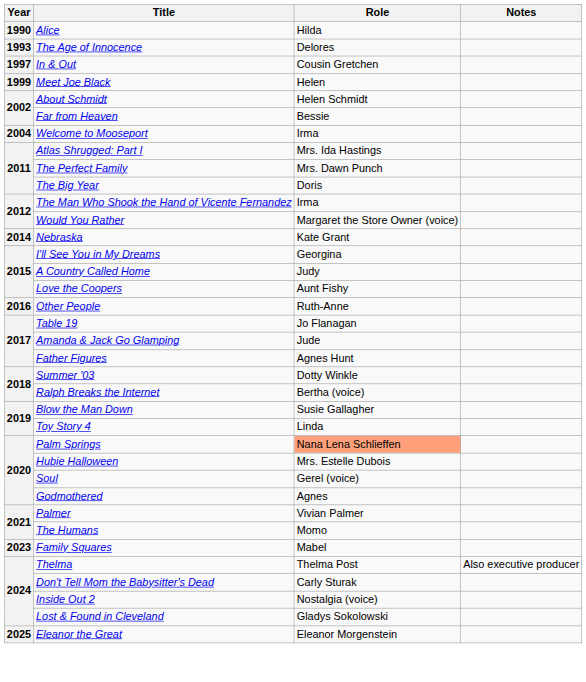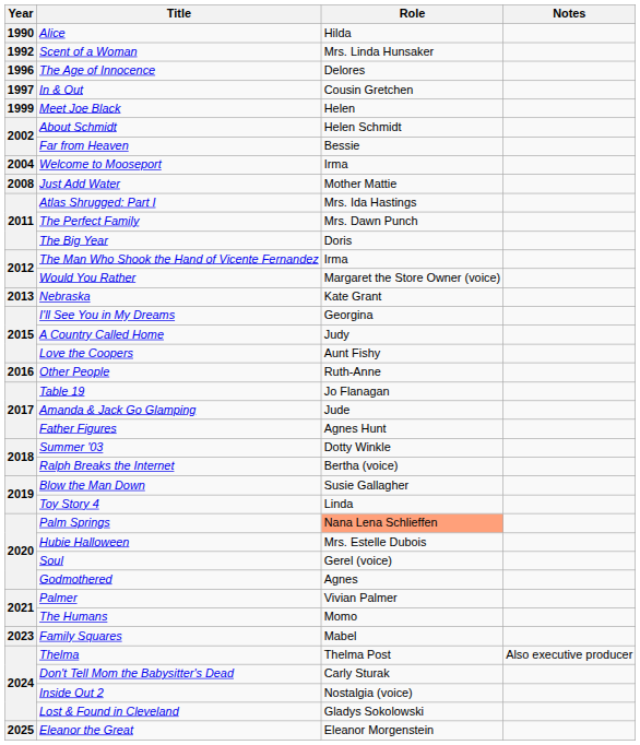+ row: 1992 | Scent of a Woman | Mrs. Linda Hunsaker
The Age of Innocence | Year: 1993 -> 1996
+ row: 2008 | Just Add Water | Mother Mattie
Nebraska | Year: 2014 -> 2013
